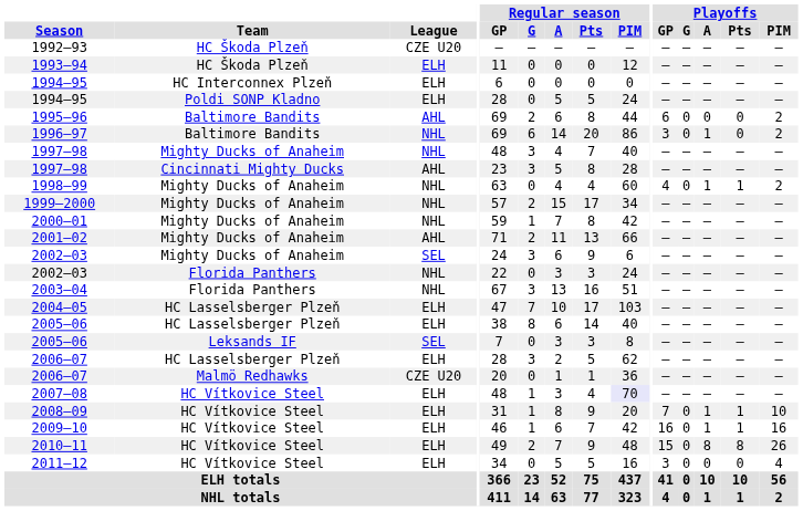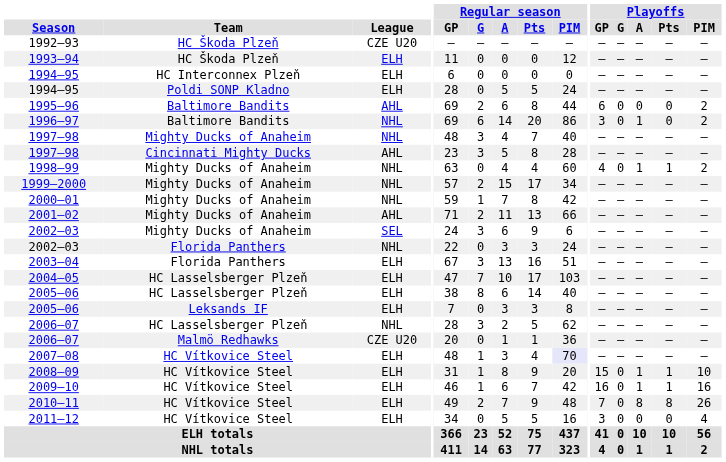2003–04 | League: NHL -> ELH
2005–06 / Leksands IF | League: SEL -> ELH
2006–07 / HC Lasselsberger Plzeň | League: ELH -> NHL
2008–09 | Playoffs / GP: 7 -> 15
2010–11 | Playoffs / GP: 15 -> 7
